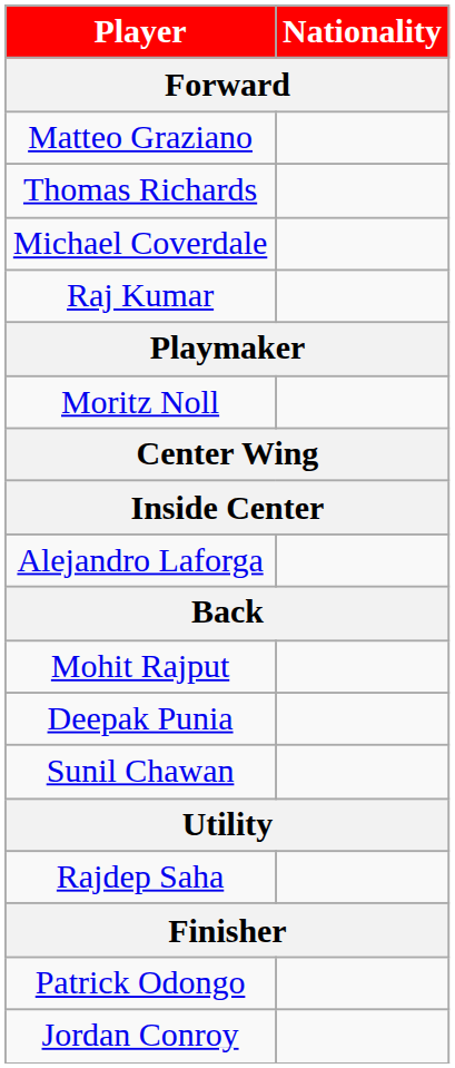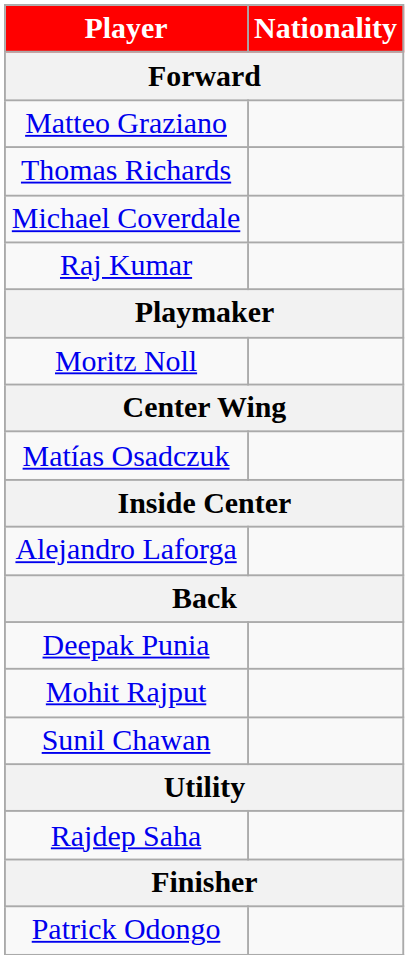+ row: Matías Osadczuk
rows swapped: Deepak Punia <-> Mohit Rajput
- row: Jordan Conroy
